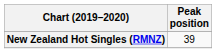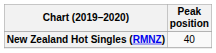New Zealand Hot Singles (RMNZ) | Peak position: 39 -> 40
